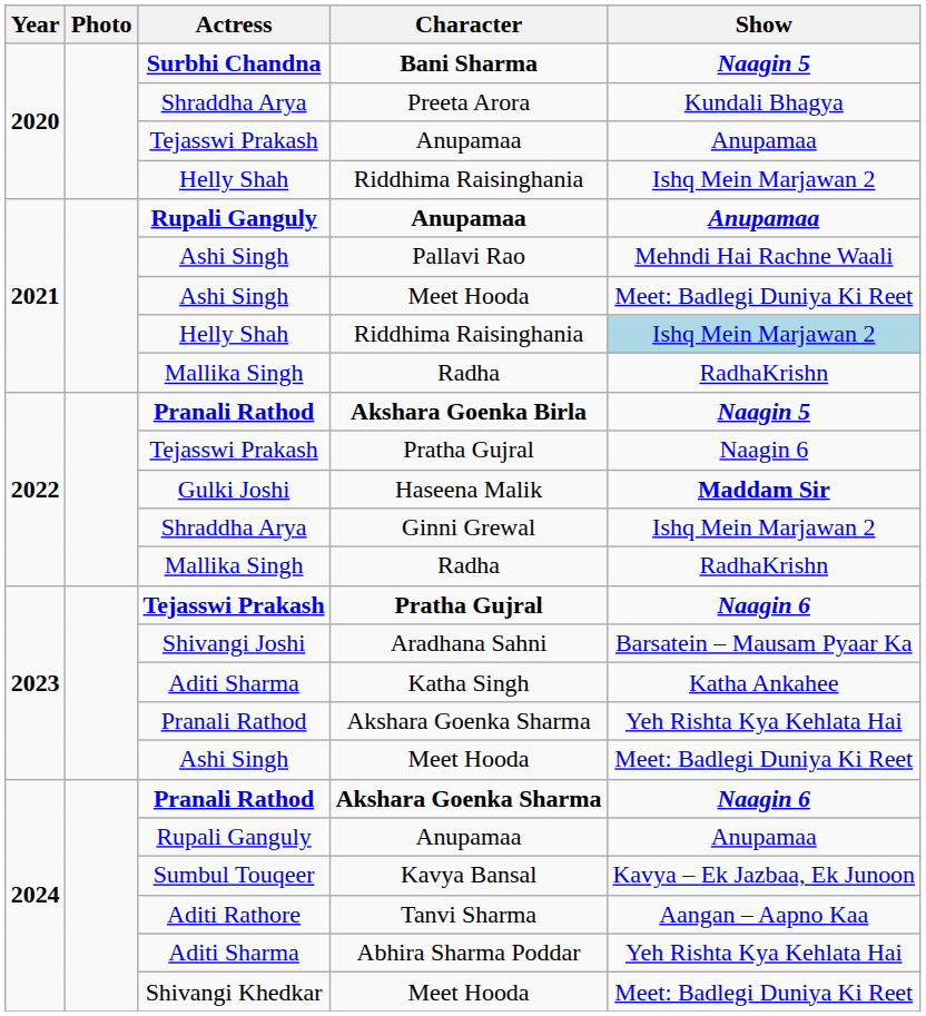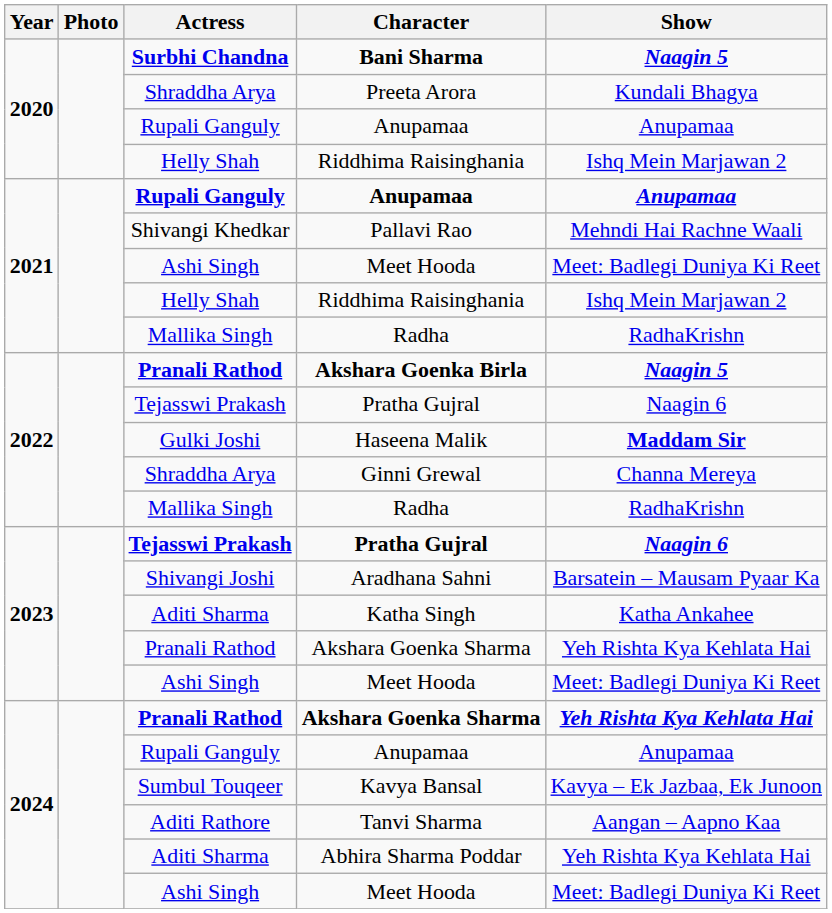2020 / Anupamaa | Actress: Tejasswi Prakash -> Rupali Ganguly
Pallavi Rao | Actress: Ashi Singh -> Shivangi Khedkar
2021 / Riddhima Raisinghania | Show: lightblue background -> no background
Ginni Grewal | Show: Ishq Mein Marjawan 2 -> Channa Mereya
2024 / Akshara Goenka Sharma | Show: Naagin 6 -> Yeh Rishta Kya Kehlata Hai
2024 / Meet Hooda | Actress: Shivangi Khedkar -> Ashi Singh
